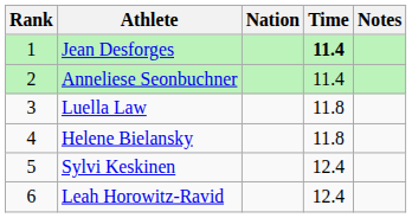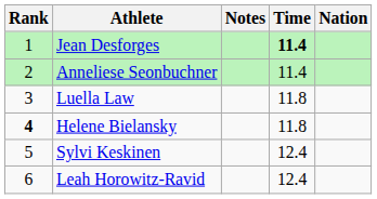columns swapped: Nation <-> Notes
Helene Bielansky | Rank: normal -> bold
